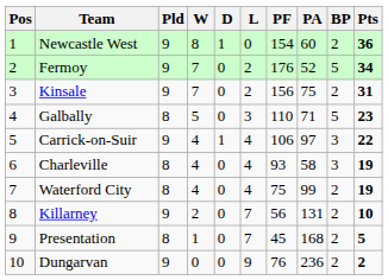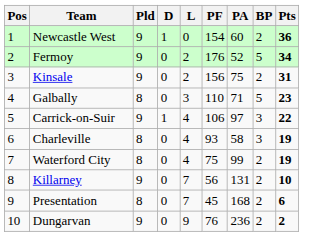- column: W | 8 | 7 | 7 | 5 | 4 | 4 | 4 | 2 | 1 | 0
Presentation | Pts: 5 -> 6
